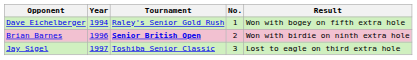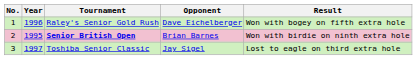columns swapped: No. <-> Opponent
Raley's Senior Gold Rush | Year: 1994 -> 1996
Senior British Open | Year: 1996 -> 1995
